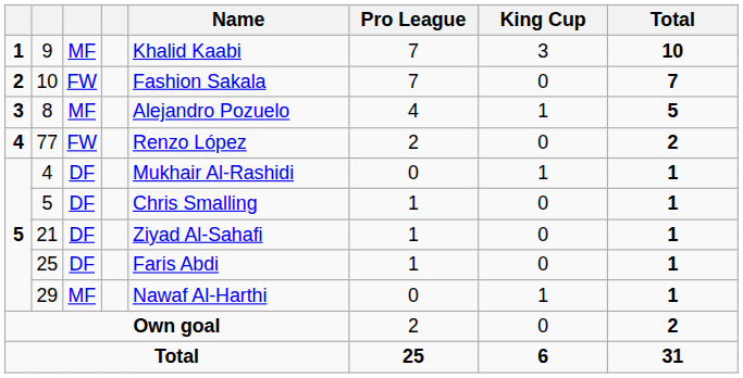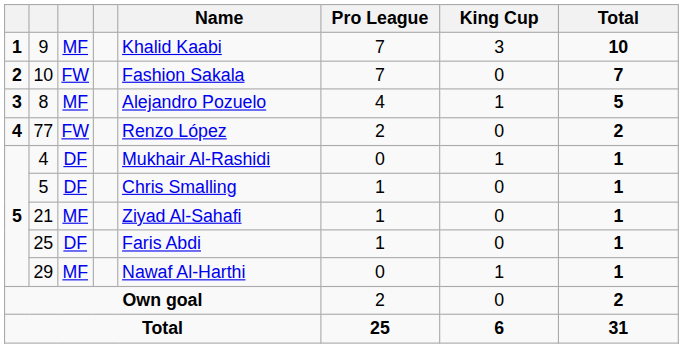21 | column 3: DF -> MF
